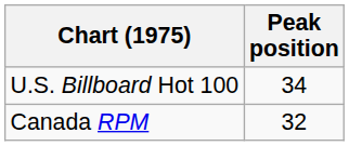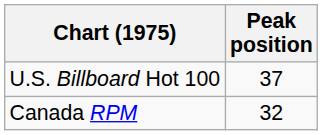U.S. Billboard Hot 100 | Peak position: 34 -> 37
